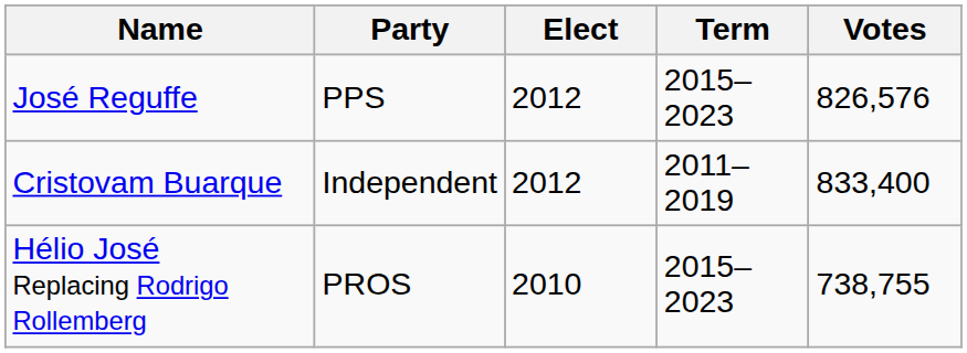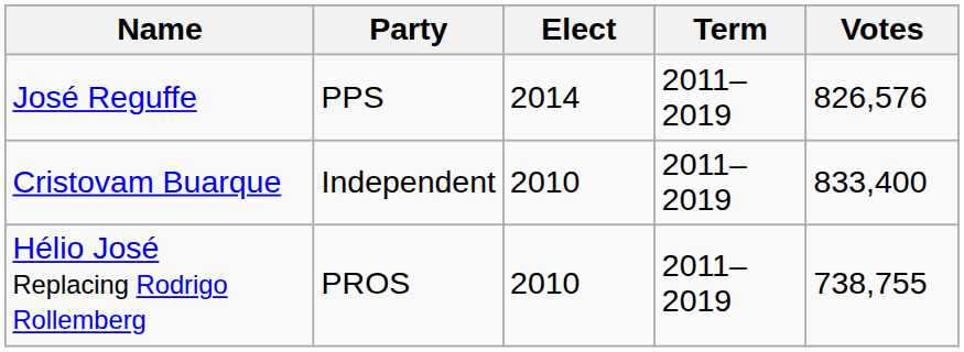José Reguffe | Elect: 2012 -> 2014
José Reguffe | Term: 2015–2023 -> 2011–2019
Cristovam Buarque | Elect: 2012 -> 2010
Hélio José Replacing Rodrigo Rollemberg | Term: 2015–2023 -> 2011–2019
